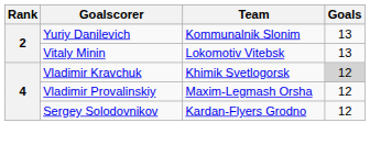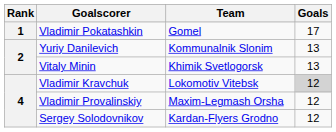+ row: 1 | Vladimir Pokatashkin | Gomel | 17
Vitaly Minin | Team: Lokomotiv Vitebsk -> Khimik Svetlogorsk
Vladimir Kravchuk | Team: Khimik Svetlogorsk -> Lokomotiv Vitebsk
